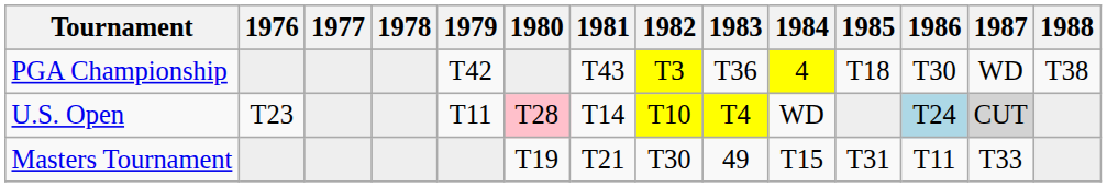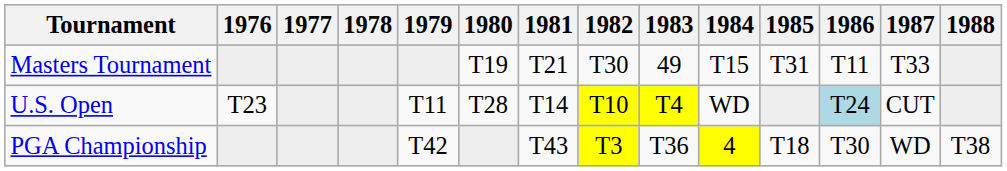rows swapped: Masters Tournament <-> PGA Championship
U.S. Open | 1980: pink background -> no background
U.S. Open | 1987: lightgrey background -> no background
